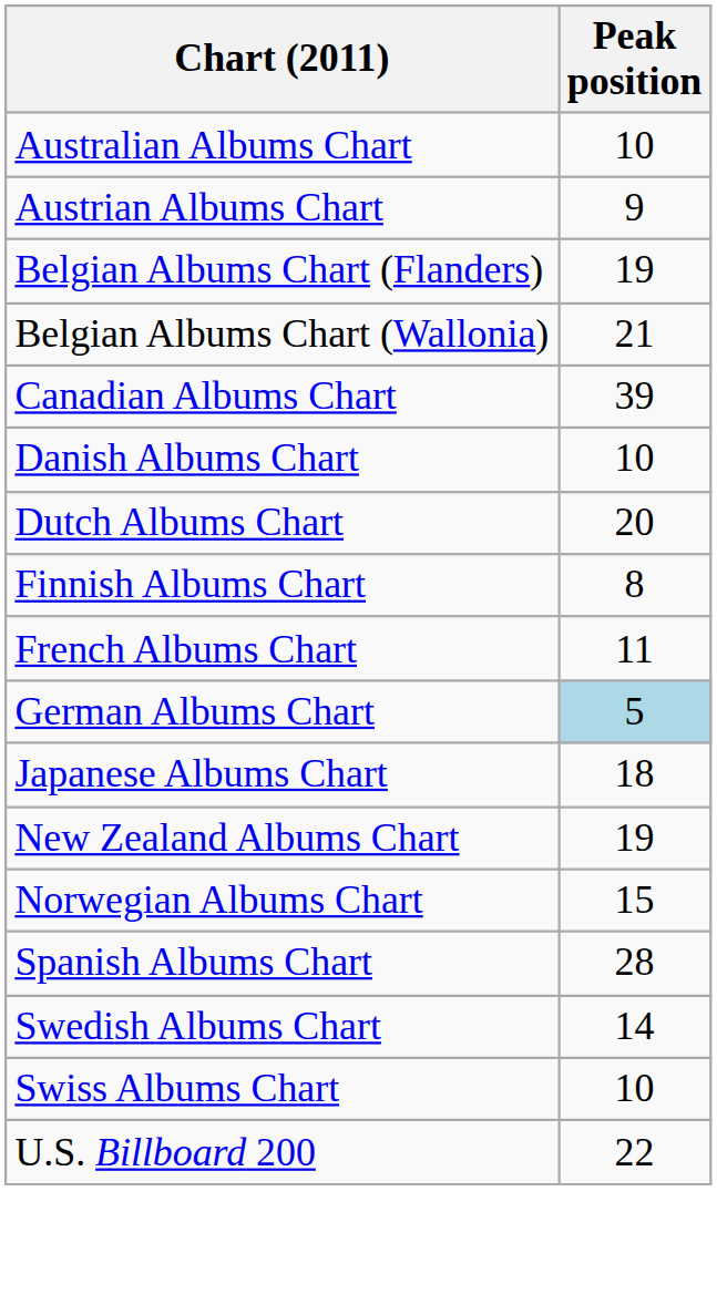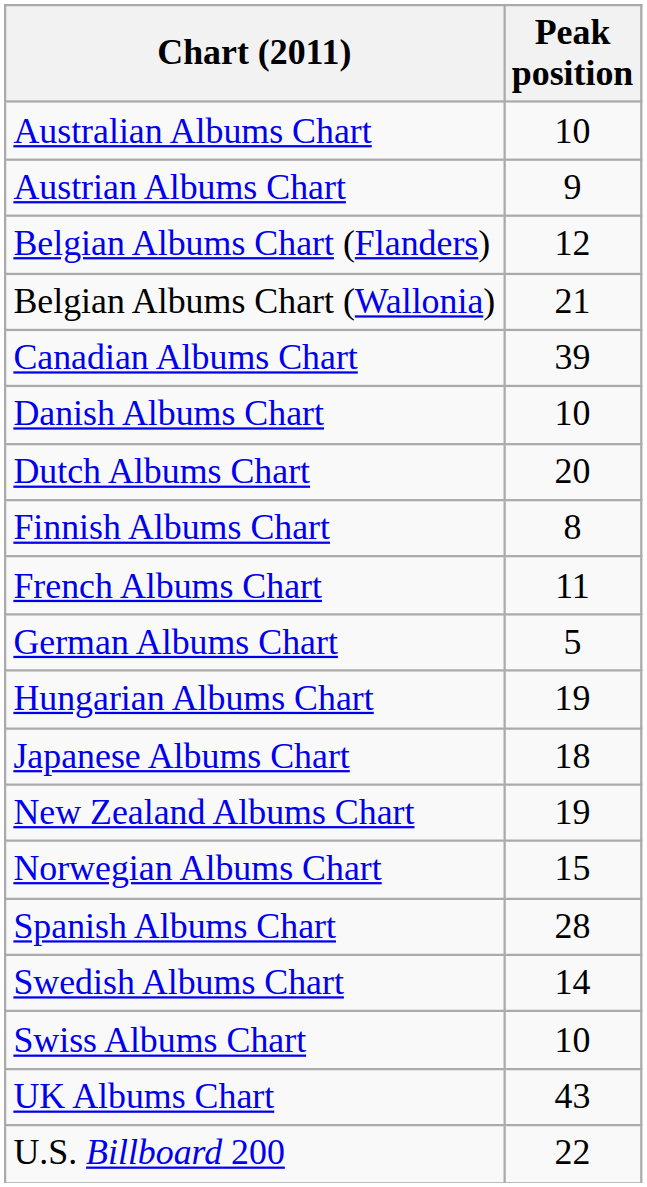Belgian Albums Chart (Flanders) | Peak position: 19 -> 12
German Albums Chart | Peak position: lightblue background -> no background
+ row: Hungarian Albums Chart | 19
+ row: UK Albums Chart | 43
